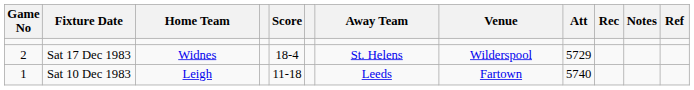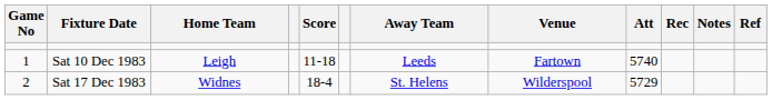rows swapped: Sat 10 Dec 1983 <-> Sat 17 Dec 1983
